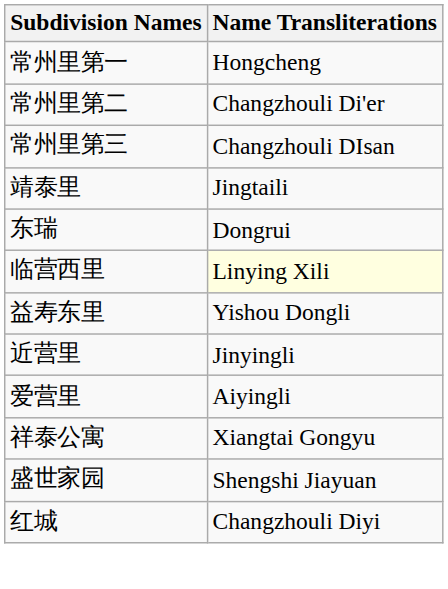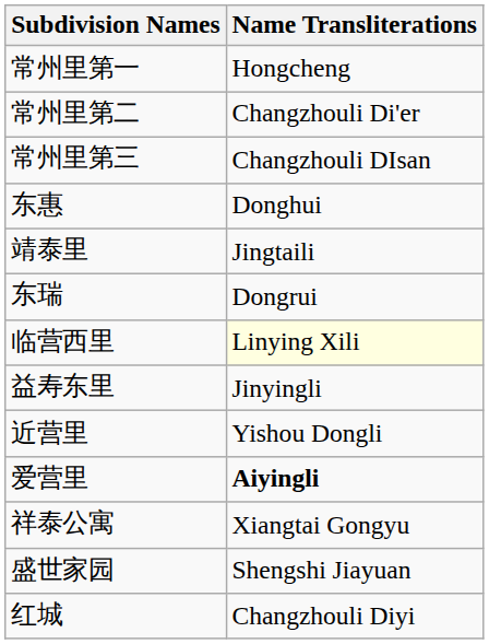+ row: 东惠 | Donghui
益寿东里 | Name Transliterations: Yishou Dongli -> Jinyingli
近营里 | Name Transliterations: Jinyingli -> Yishou Dongli
爱营里 | Name Transliterations: normal -> bold
